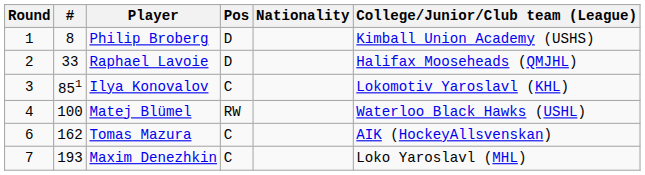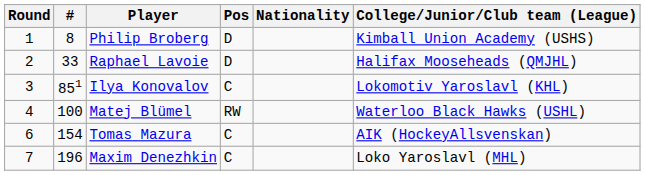Tomas Mazura | #: 162 -> 154
Maxim Denezhkin | #: 193 -> 196
